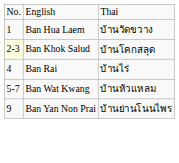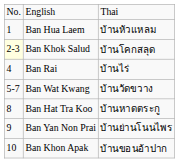Ban Hua Laem | column 3: บ้านวัดขวาง -> บ้านหัวแหลม
Ban Wat Kwang | column 3: บ้านหัวแหลม -> บ้านวัดขวาง
+ row: 8 | Ban Hat Tra Koo | บ้านหาดตระกู
+ row: 10 | Ban Khon Apak | บ้านขอนอ้าปาก
